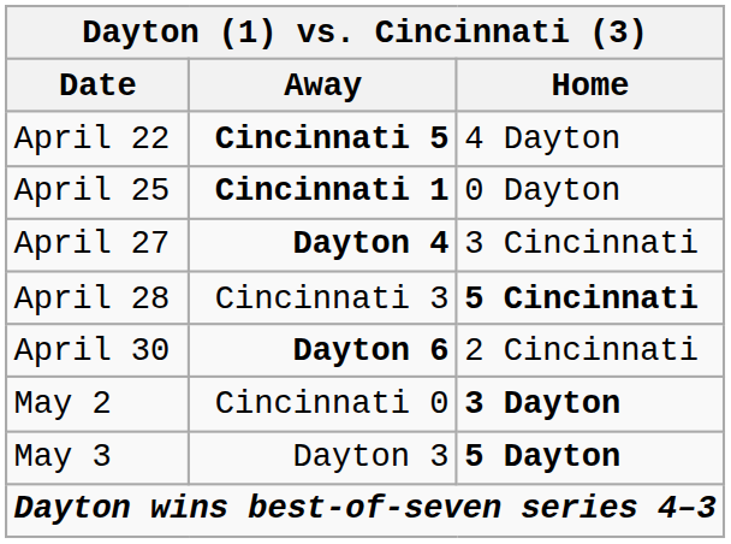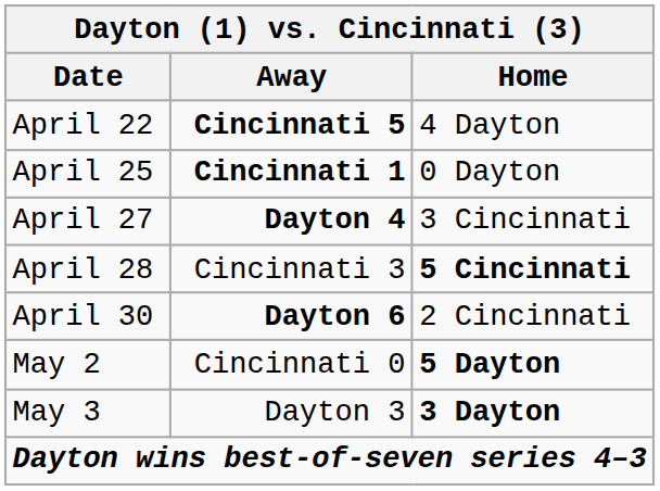May 2 | Home: 3 Dayton -> 5 Dayton
May 3 | Home: 5 Dayton -> 3 Dayton
